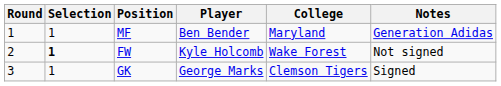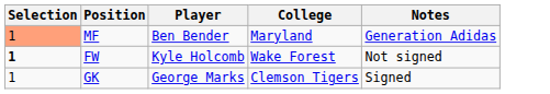- column: Round | 1 | 2 | 3
MF | Selection: no background -> lightsalmon background
